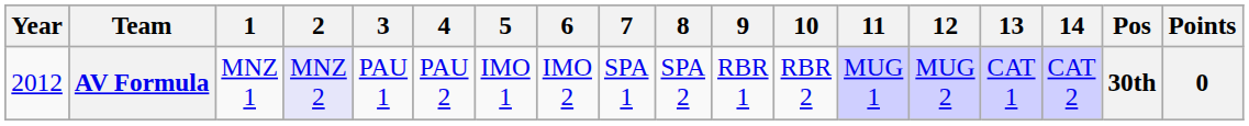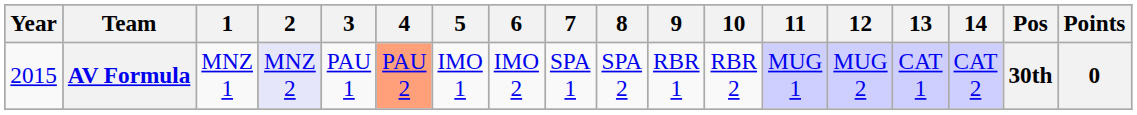AV Formula | Year: 2012 -> 2015
AV Formula | 4: no background -> lightsalmon background
